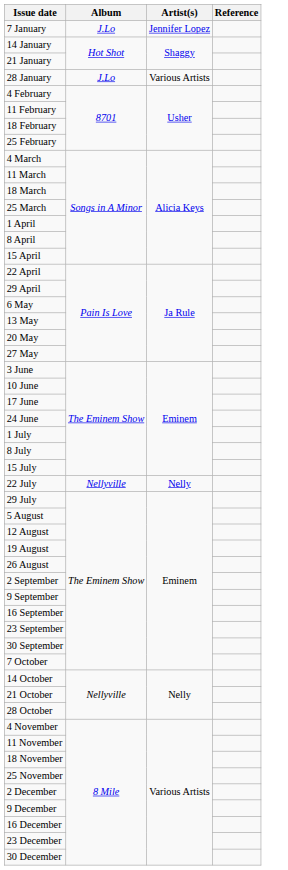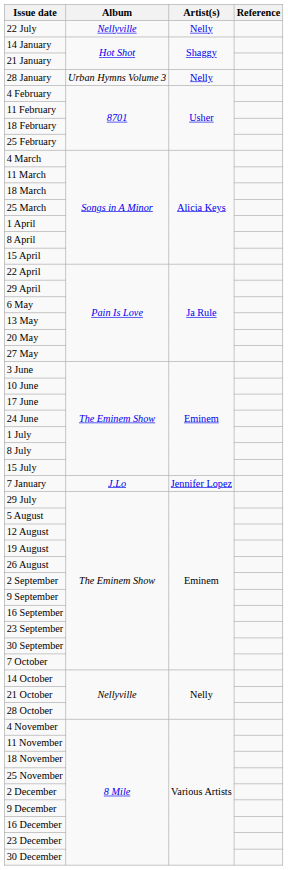rows swapped: 7 January <-> 22 July
28 January | Album: J.Lo -> Urban Hymns Volume 3
28 January | Artist(s): Various Artists -> Nelly
